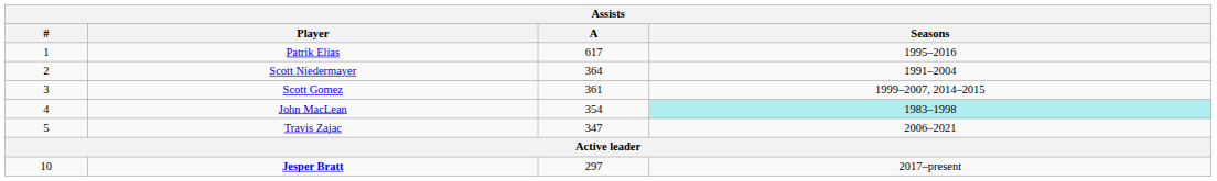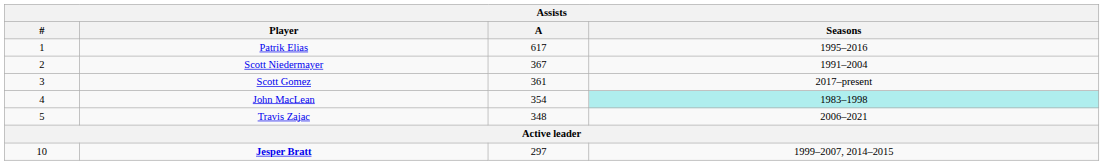Scott Niedermayer | A: 364 -> 367
Scott Gomez | Seasons: 1999–2007, 2014–2015 -> 2017–present
Travis Zajac | A: 347 -> 348
Jesper Bratt | Seasons: 2017–present -> 1999–2007, 2014–2015
